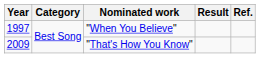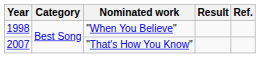"When You Believe" | Year: 1997 -> 1998
"That's How You Know" | Year: 2009 -> 2007
